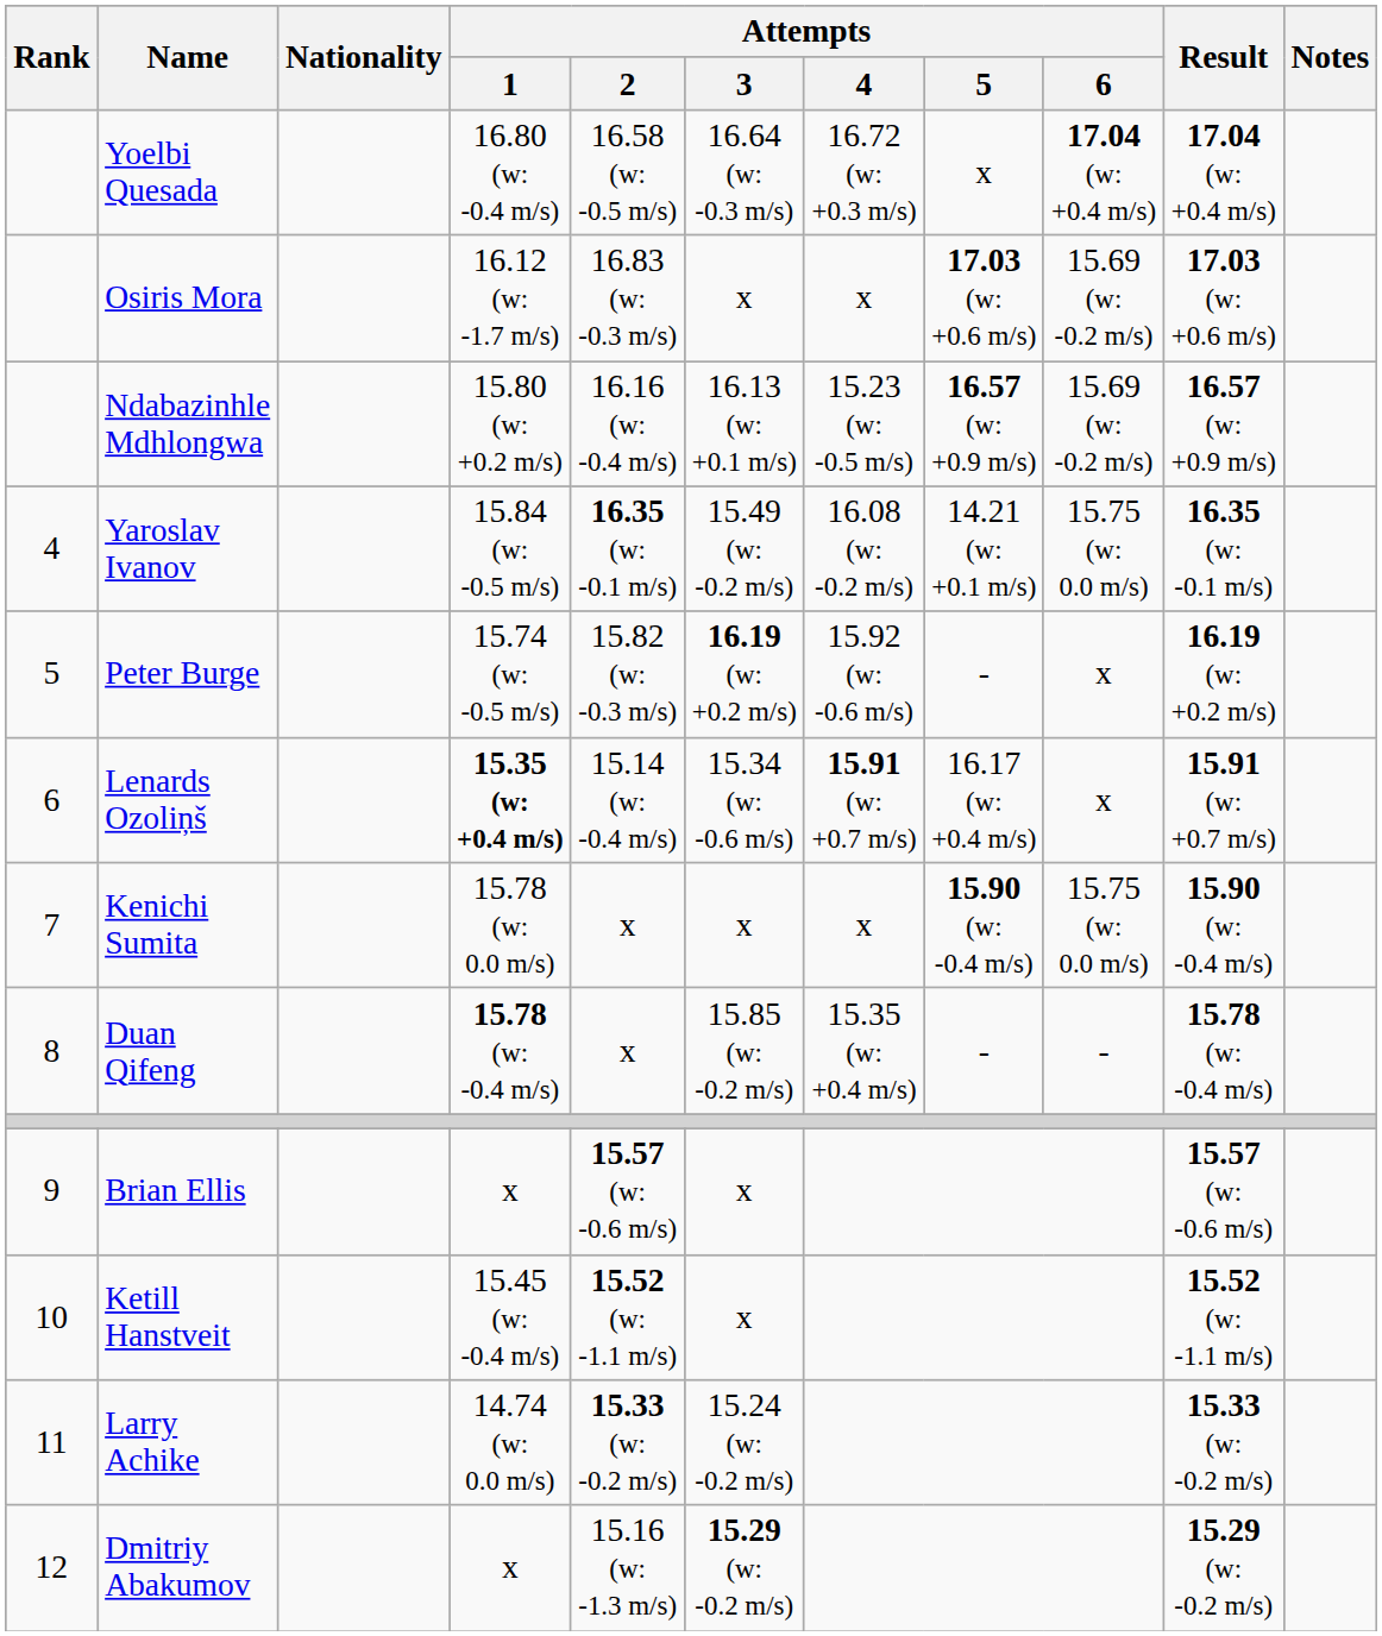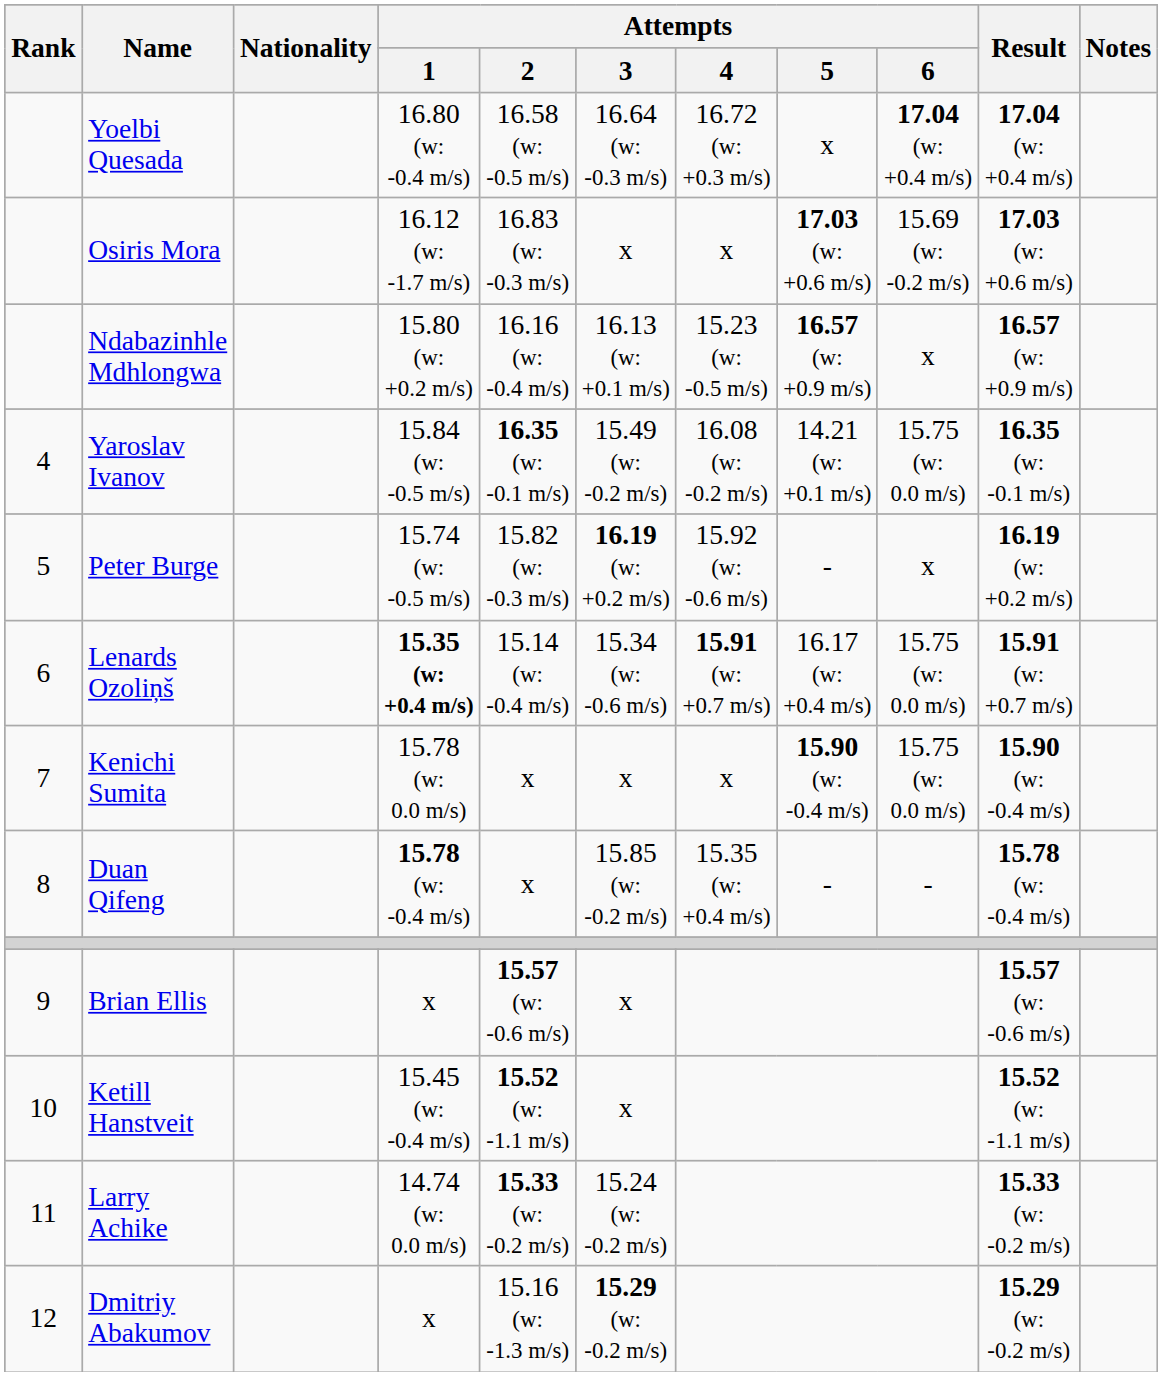Ndabazinhle Mdhlongwa | Attempts / 6: 15.69 (w: -0.2 m/s) -> x
Lenards Ozoliņš | Attempts / 6: x -> 15.75 (w: 0.0 m/s)
